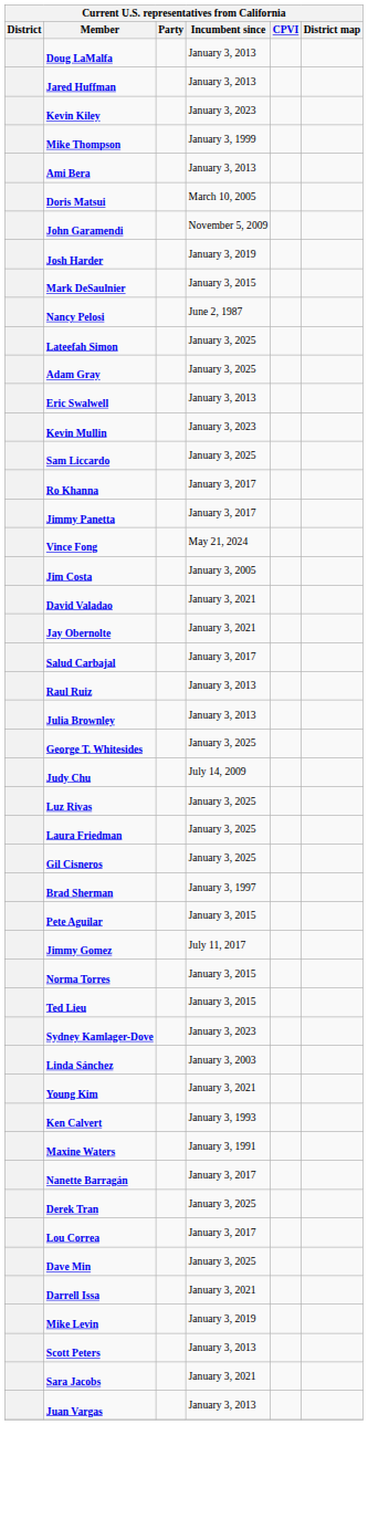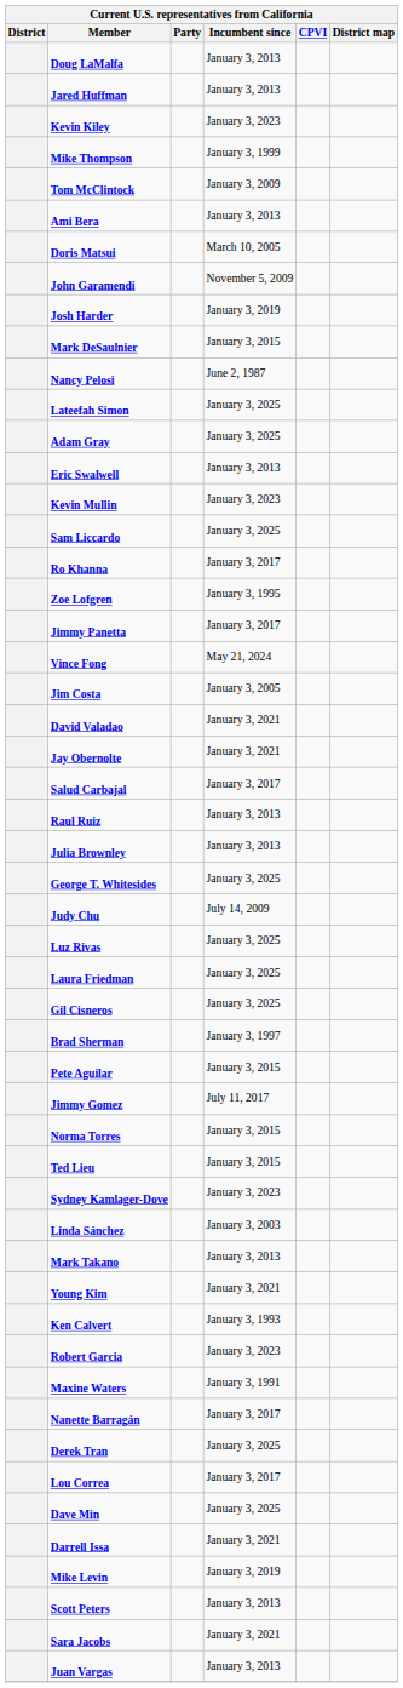+ row: Tom McClintock | January 3, 2009
+ row: Zoe Lofgren | January 3, 1995
+ row: Mark Takano | January 3, 2013
+ row: Robert Garcia | January 3, 2023
